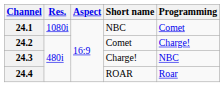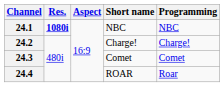24.1 | Res.: normal -> bold
24.1 | Programming: Comet -> NBC
24.2 | Short name: Comet -> Charge!
24.3 | Short name: Charge! -> Comet
24.3 | Programming: NBC -> Comet
